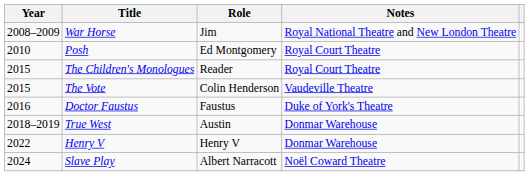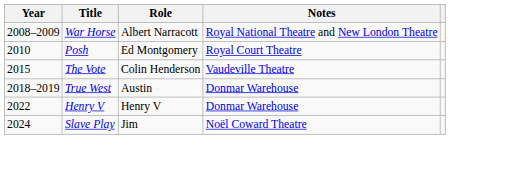War Horse | Role: Jim -> Albert Narracott
- row: 2015 | The Children's Monologues | Reader | Royal Court Theatre
- row: 2016 | Doctor Faustus | Faustus | Duke of York's Theatre
Slave Play | Role: Albert Narracott -> Jim
